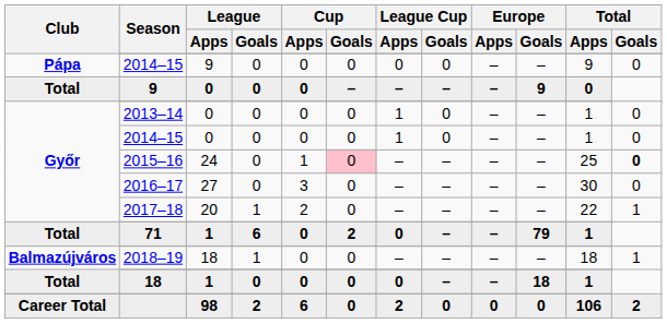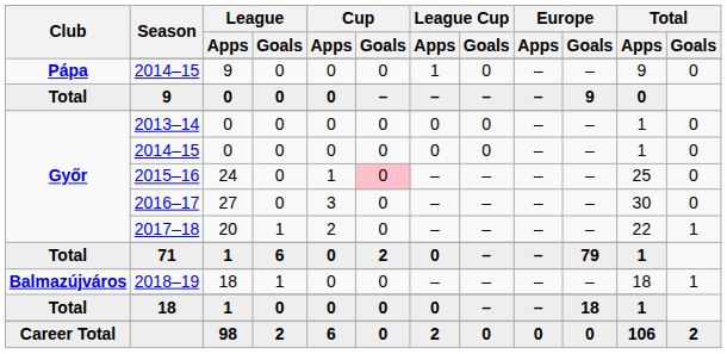Pápa / 2014–15 | League Cup / Apps: 0 -> 1
2013–14 | League Cup / Apps: 1 -> 0
Győr / 2014–15 | League Cup / Apps: 1 -> 0
2015–16 | Total / Goals: bold -> normal
